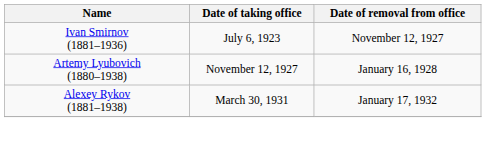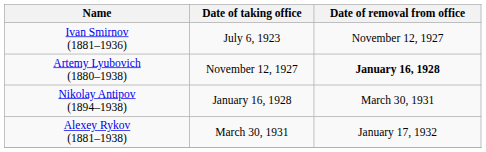Artemy Lyubovich (1880–1938) | Date of removal from office: normal -> bold
+ row: Nikolay Antipov (1894–1938) | January 16, 1928 | March 30, 1931
